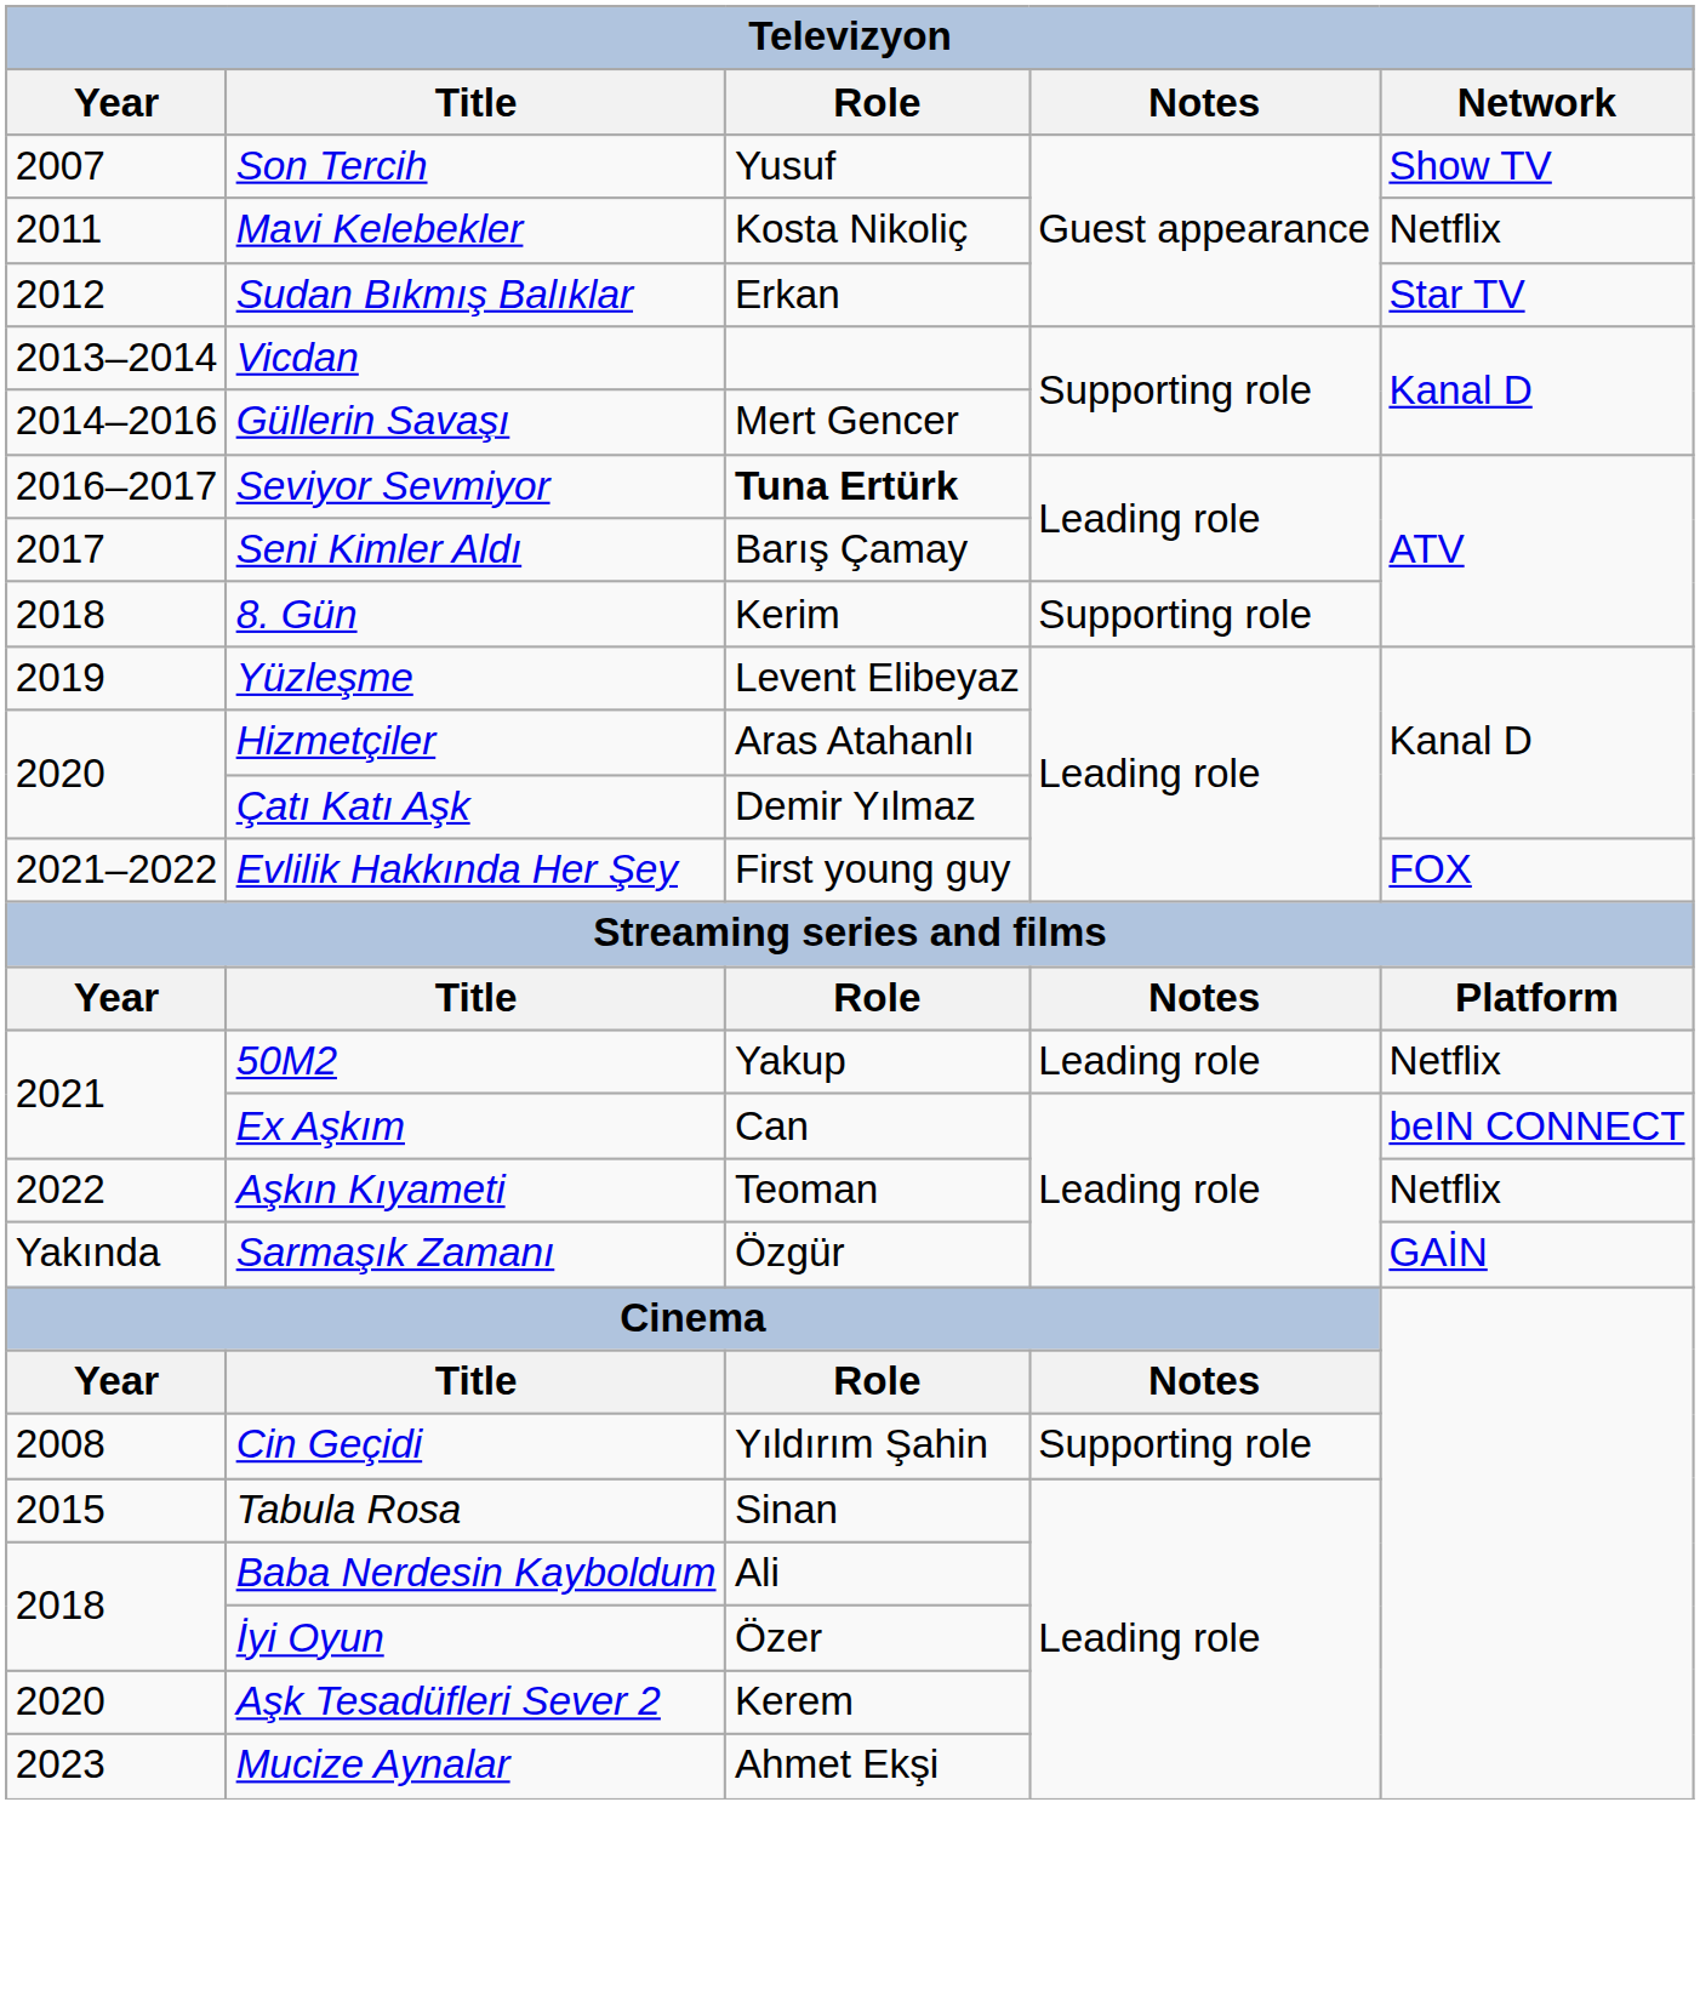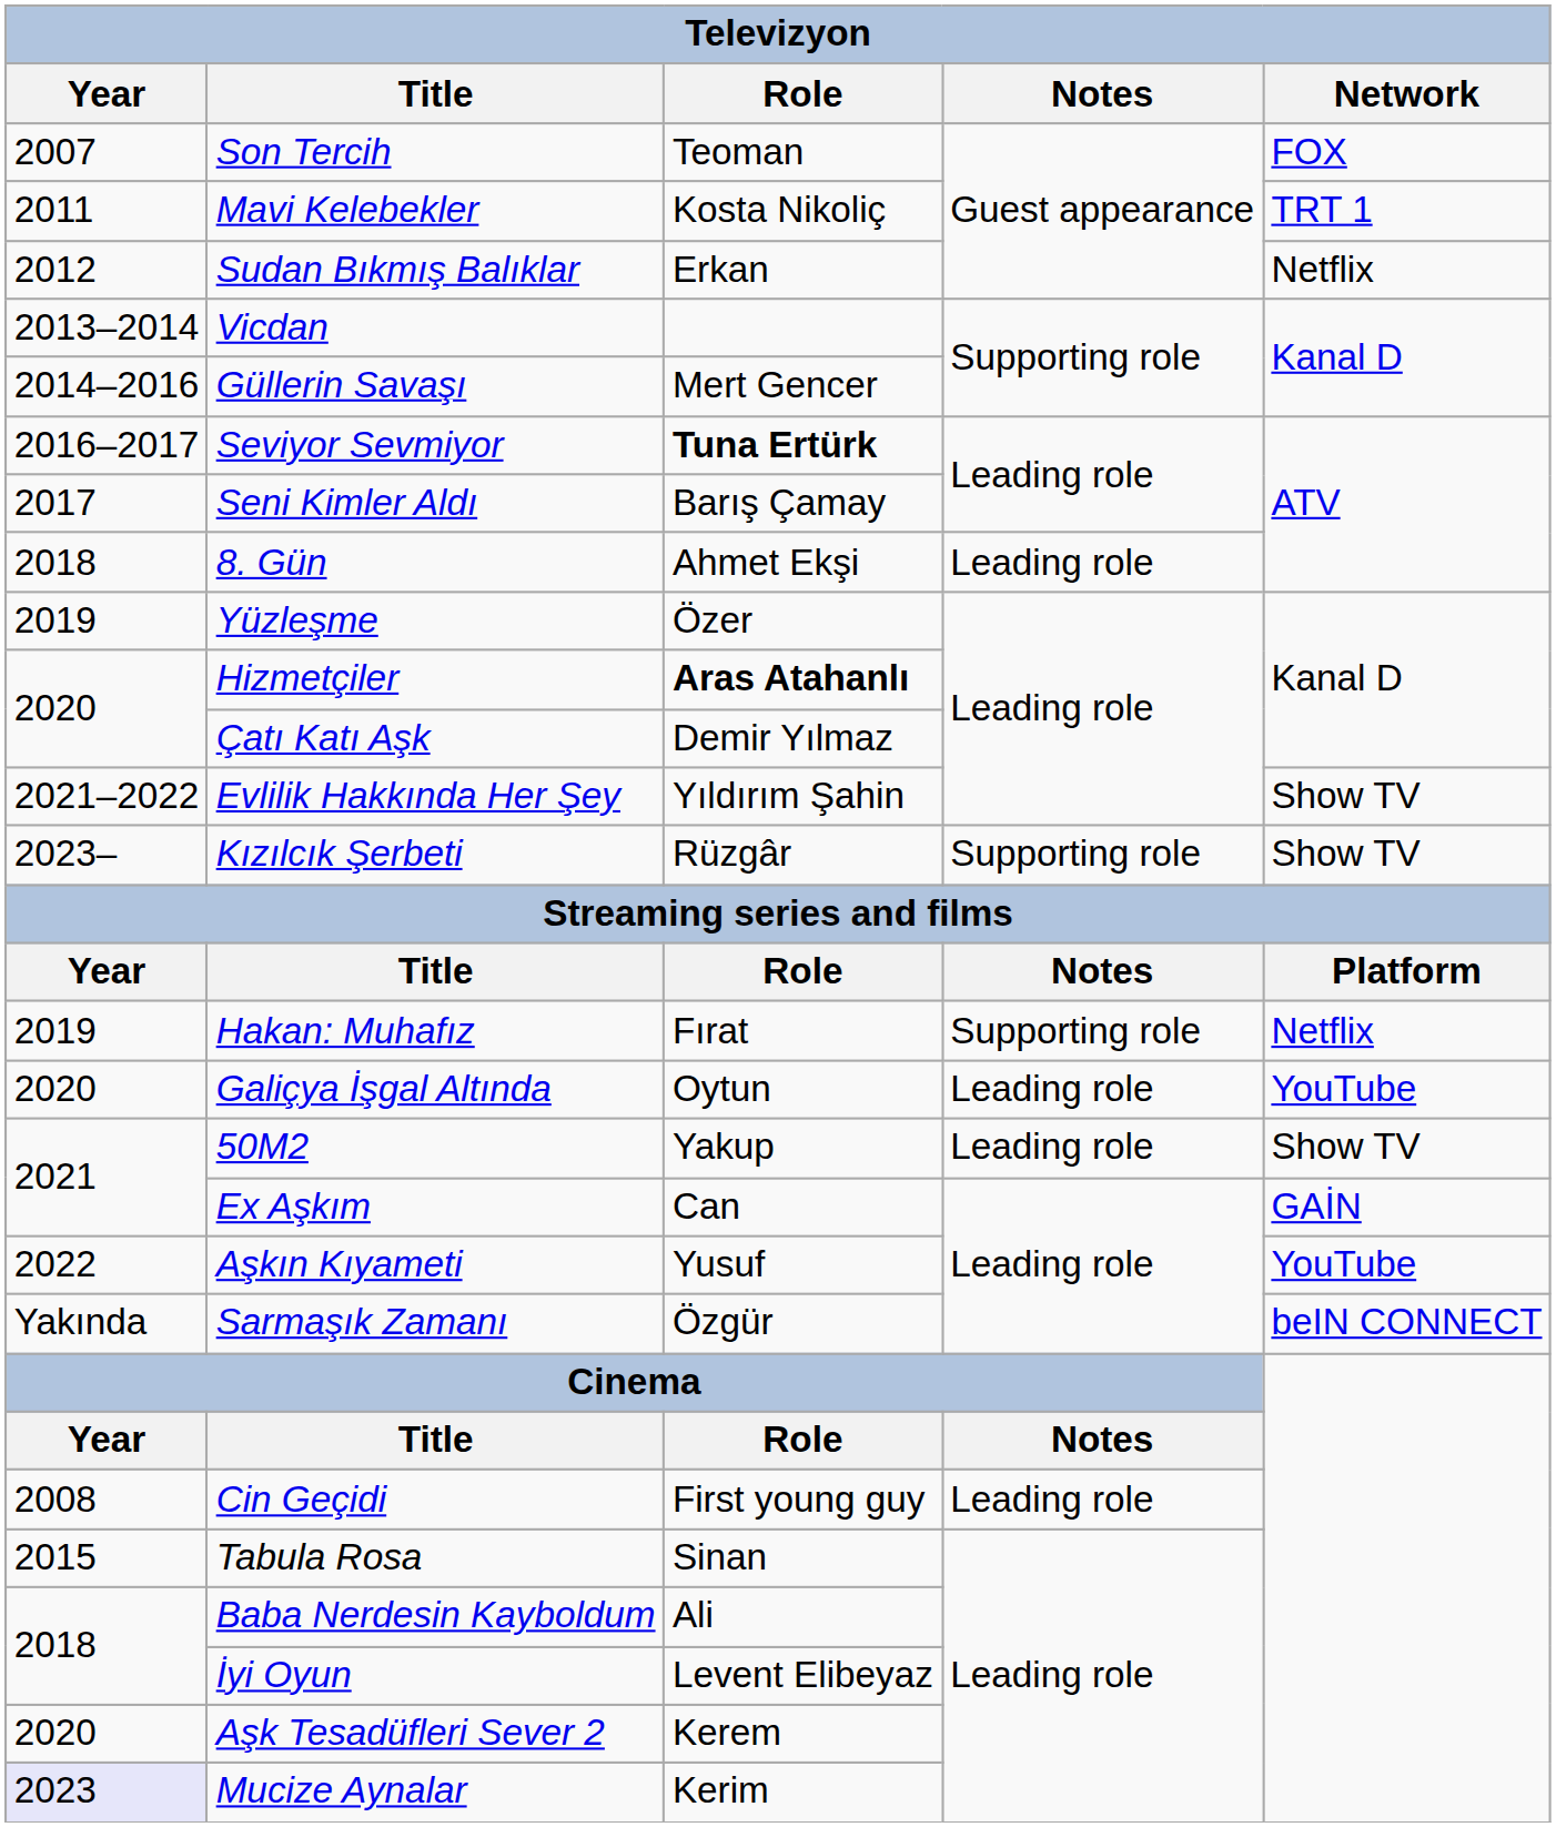Son Tercih | Role: Yusuf -> Teoman
Son Tercih | Network: Show TV -> FOX
Mavi Kelebekler | Network: Netflix -> TRT 1
Sudan Bıkmış Balıklar | Network: Star TV -> Netflix
8. Gün | Role: Kerim -> Ahmet Ekşi
8. Gün | Notes: Supporting role -> Leading role
Yüzleşme | Role: Levent Elibeyaz -> Özer
Hizmetçiler | Role: normal -> bold
Evlilik Hakkında Her Şey | Role: First young guy -> Yıldırım Şahin
Evlilik Hakkında Her Şey | Network: FOX -> Show TV
+ row: 2023– | Kızılcık Şerbeti | Rüzgâr | Supporting role | Show TV
+ row: 2019 | Hakan: Muhafız | Fırat | Supporting role | Netflix
+ row: 2020 | Galiçya İşgal Altında | Oytun | Leading role | YouTube
50M2 | Network: Netflix -> Show TV
Ex Aşkım | Network: beIN CONNECT -> GAİN
Aşkın Kıyameti | Role: Teoman -> Yusuf
Aşkın Kıyameti | Network: Netflix -> YouTube
Sarmaşık Zamanı | Network: GAİN -> beIN CONNECT
Cin Geçidi | Role: Yıldırım Şahin -> First young guy
Cin Geçidi | Notes: Supporting role -> Leading role
İyi Oyun | Role: Özer -> Levent Elibeyaz
Mucize Aynalar | Year: no background -> lavender background
Mucize Aynalar | Role: Ahmet Ekşi -> Kerim
